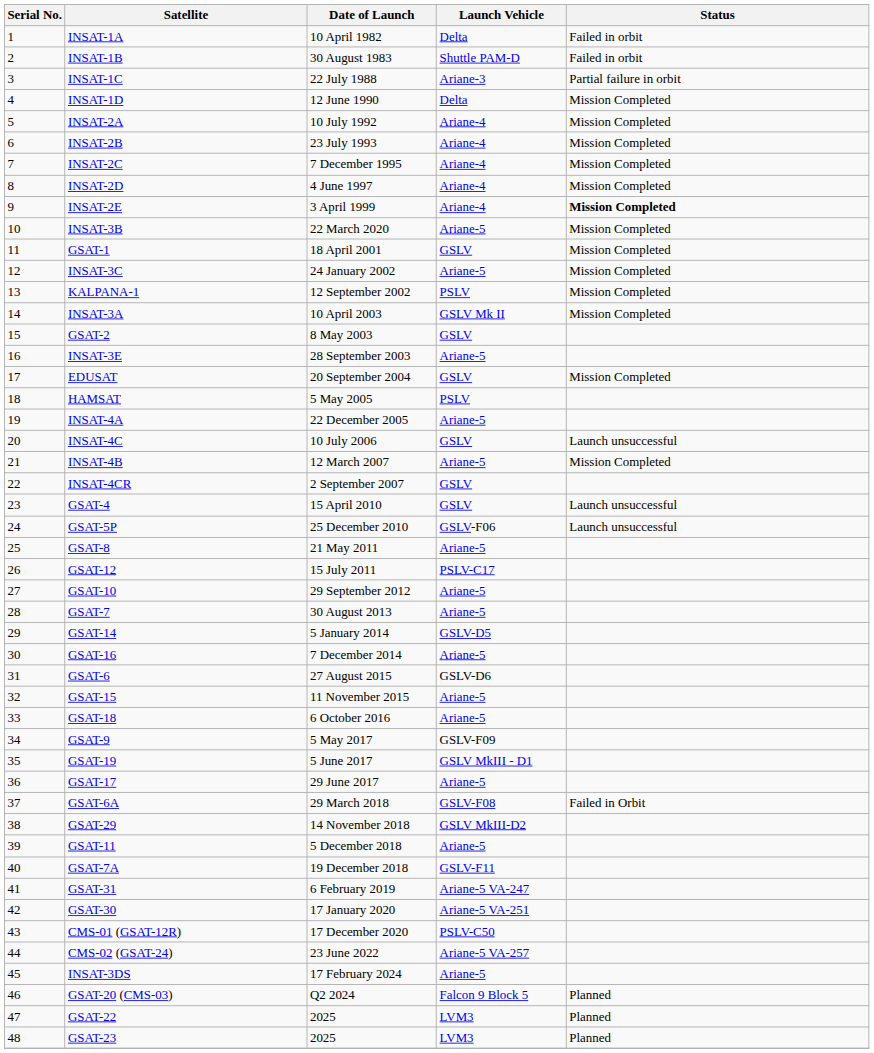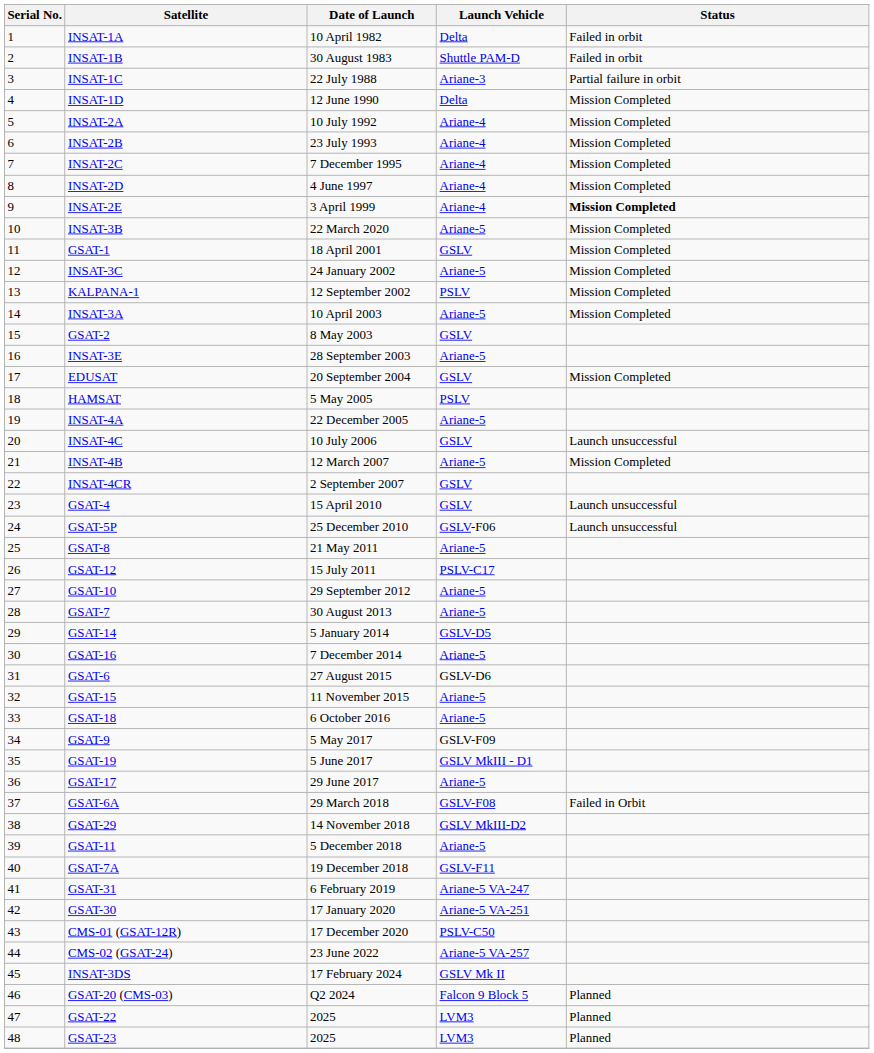INSAT-3A | Launch Vehicle: GSLV Mk II -> Ariane-5
INSAT-3DS | Launch Vehicle: Ariane-5 -> GSLV Mk II
